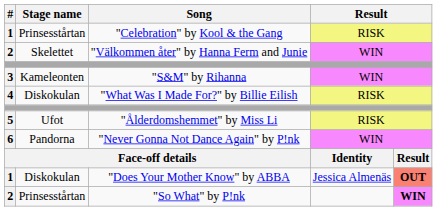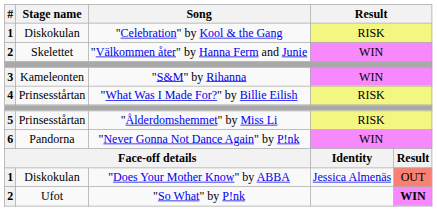"Celebration" by Kool & the Gang | Stage name: Prinsesstårtan -> Diskokulan
"What Was I Made For?" by Billie Eilish | Stage name: Diskokulan -> Prinsesstårtan
"Ålderdomshemmet" by Miss Li | Stage name: Ufot -> Prinsesstårtan
"Does Your Mother Know" by ABBA | column 5: bold -> normal
"So What" by P!nk | Stage name: Prinsesstårtan -> Ufot
